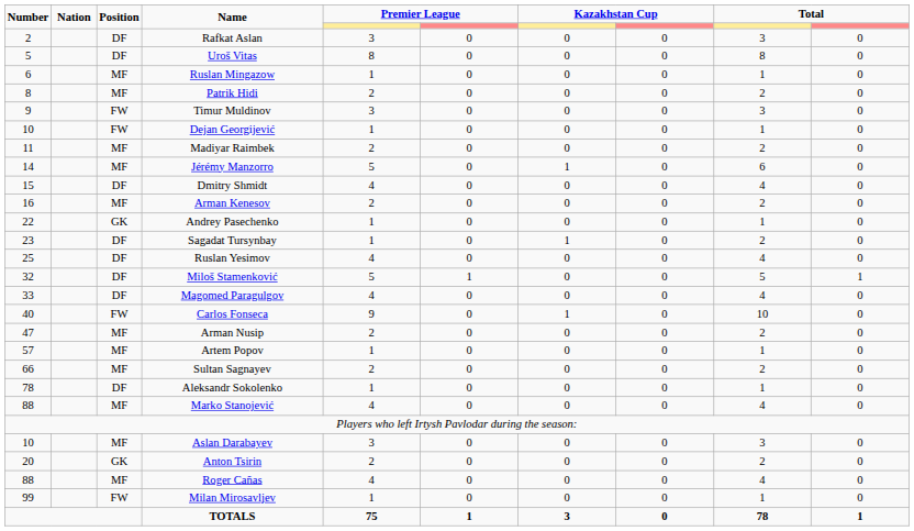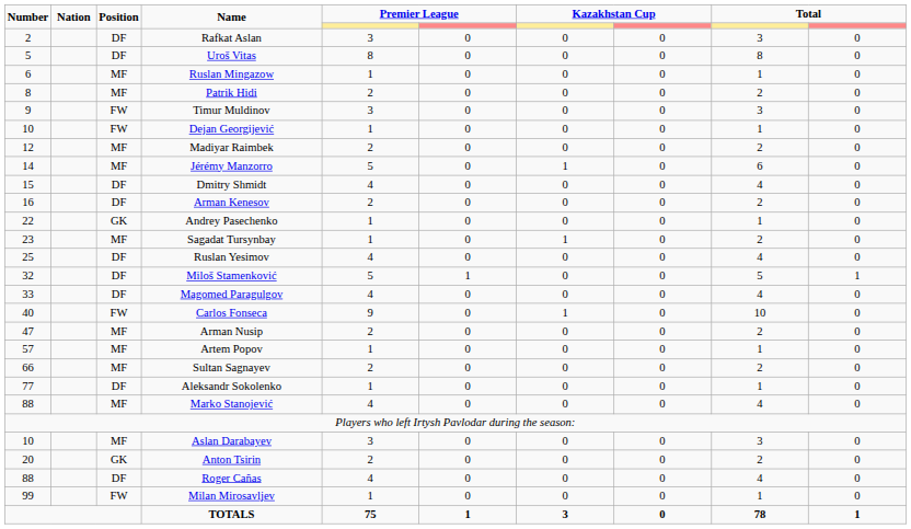Madiyar Raimbek | Number: 11 -> 12
Arman Kenesov | Position: MF -> DF
Sagadat Tursynbay | Position: DF -> MF
Aleksandr Sokolenko | Number: 78 -> 77
Roger Cañas | Position: MF -> DF
